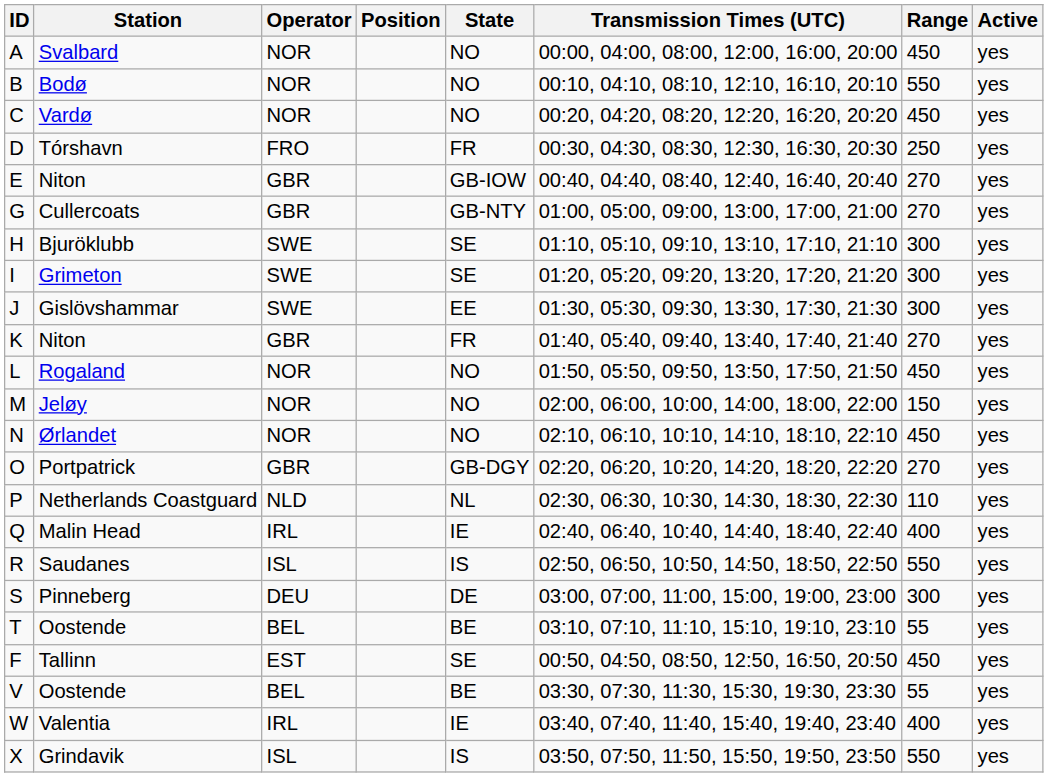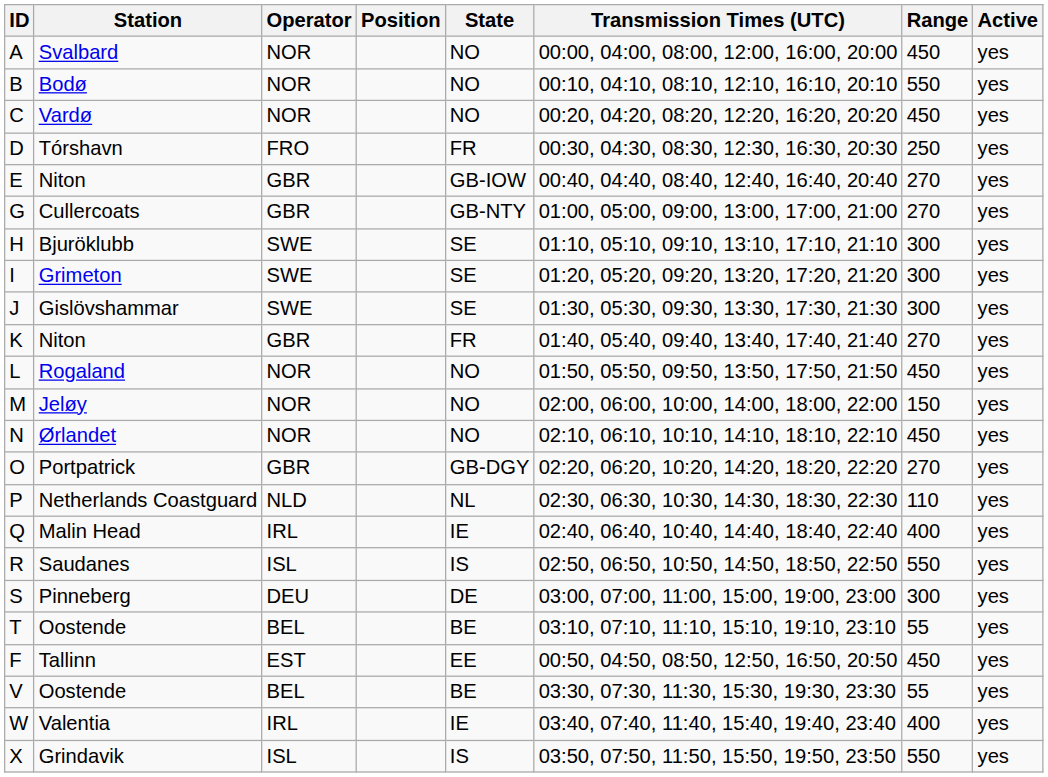Gislövshammar | State: EE -> SE
Tallinn | State: SE -> EE
